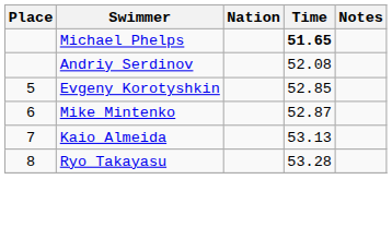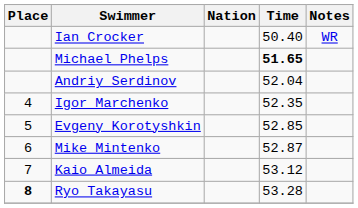+ row: Ian Crocker | 50.40 | WR
Andriy Serdinov | Time: 52.08 -> 52.04
+ row: 4 | Igor Marchenko | 52.35
Kaio Almeida | Time: 53.13 -> 53.12
Ryo Takayasu | Place: normal -> bold
